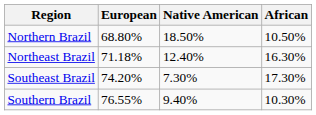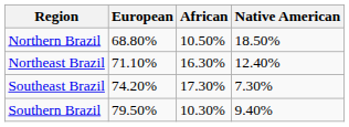columns swapped: African <-> Native American
Northeast Brazil | European: 71.18% -> 71.10%
Southern Brazil | European: 76.55% -> 79.50%
